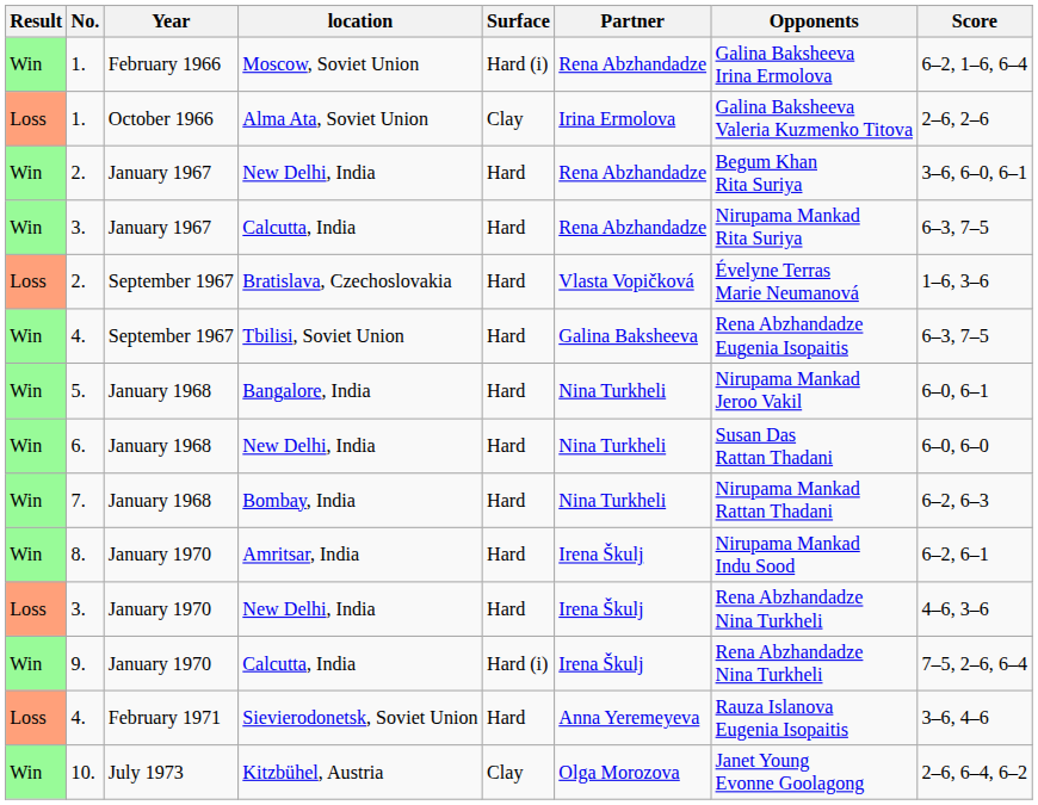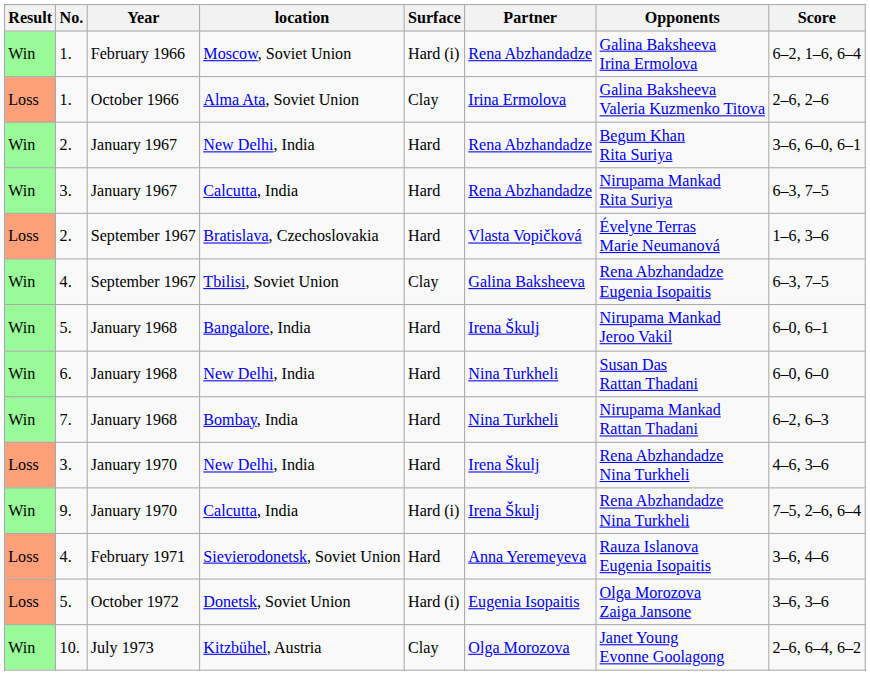Tbilisi, Soviet Union | Surface: Hard -> Clay
Bangalore, India | Partner: Nina Turkheli -> Irena Škulj
- row: Win | 8. | January 1970 | Amritsar, India | Hard | Irena Škulj | Nirupama Mankad Indu Sood | 6–2, 6–1
+ row: Loss | 5. | October 1972 | Donetsk, Soviet Union | Hard (i) | Eugenia Isopaitis | Olga Morozova Zaiga Jansone | 3–6, 3–6
